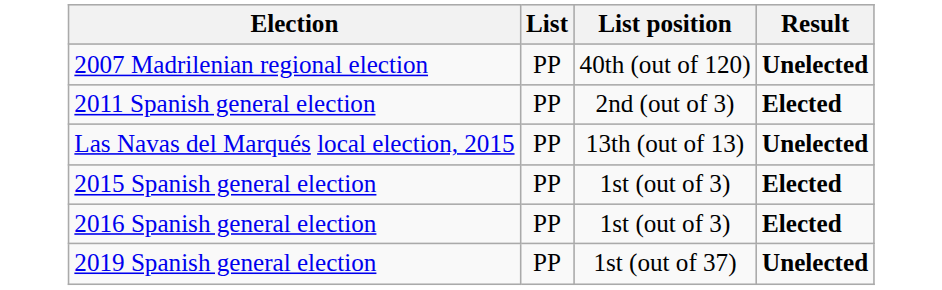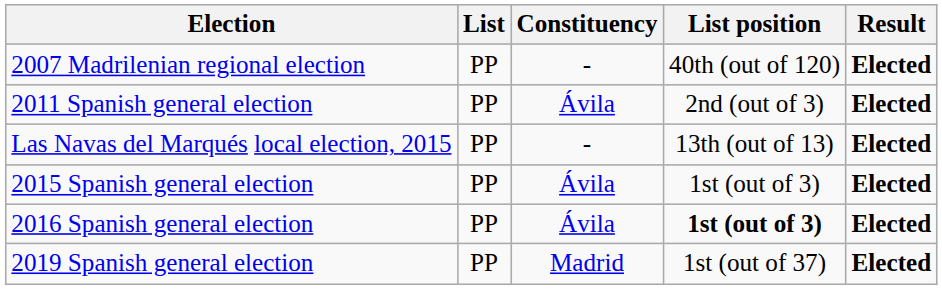+ column: Constituency | - | Ávila | - | Ávila | Ávila | Madrid
2007 Madrilenian regional election | Result: Unelected -> Elected
Las Navas del Marqués local election, 2015 | Result: Unelected -> Elected
2016 Spanish general election | List position: normal -> bold
2019 Spanish general election | Result: Unelected -> Elected
